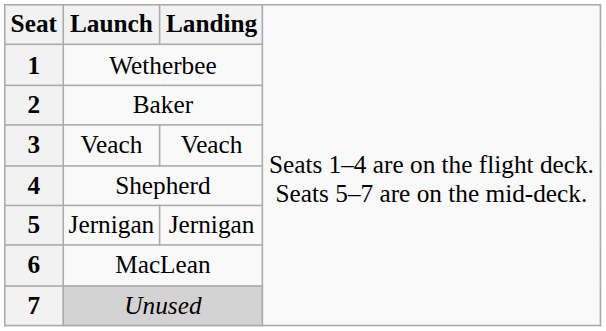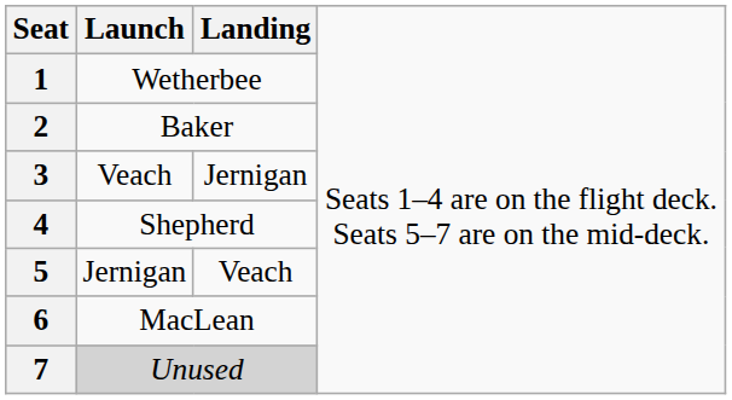3 | column 3: Veach -> Jernigan
5 | column 3: Jernigan -> Veach
